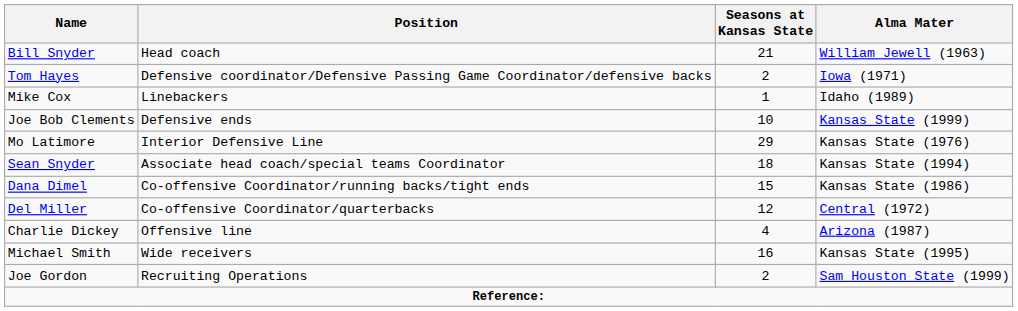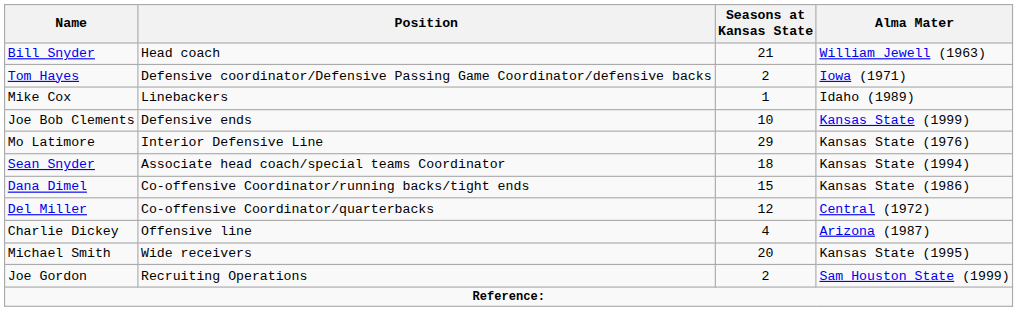Michael Smith | Seasons at Kansas State: 16 -> 20
